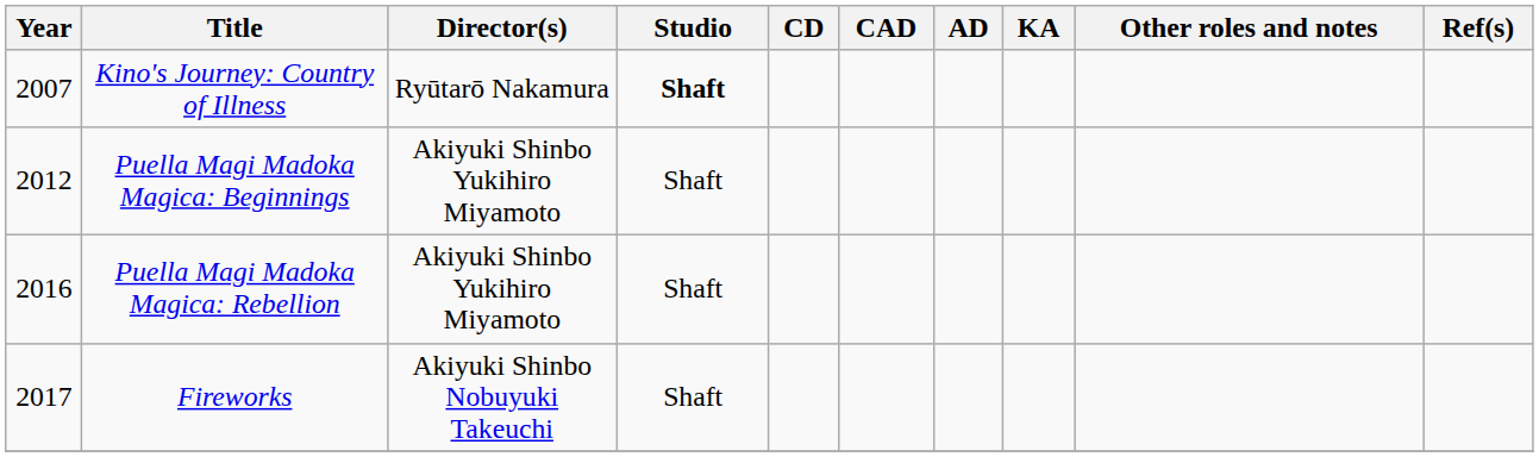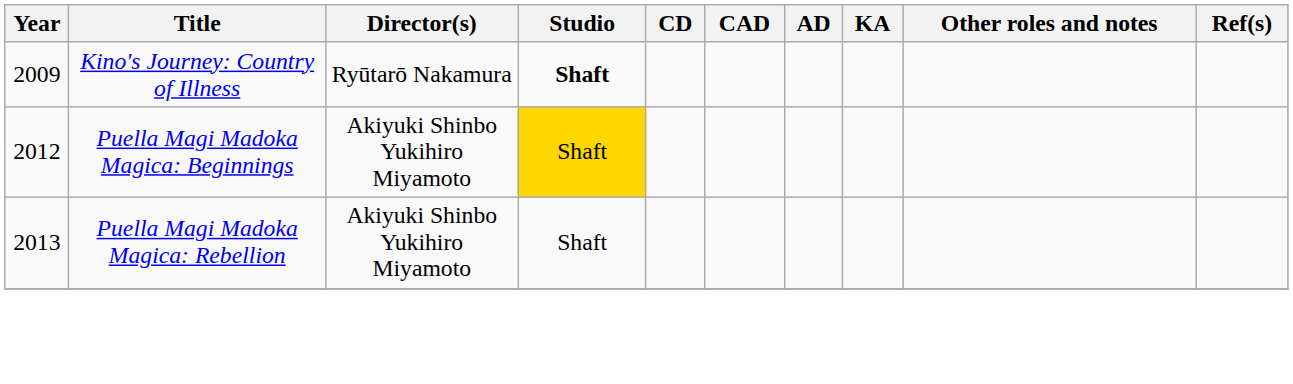Kino's Journey: Country of Illness | Year: 2007 -> 2009
Puella Magi Madoka Magica: Beginnings | Studio: no background -> gold background
Puella Magi Madoka Magica: Rebellion | Year: 2016 -> 2013
- row: 2017 | Fireworks | Akiyuki Shinbo Nobuyuki Takeuchi | Shaft
